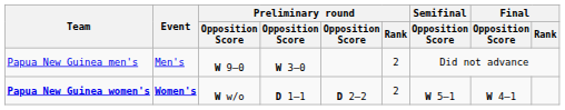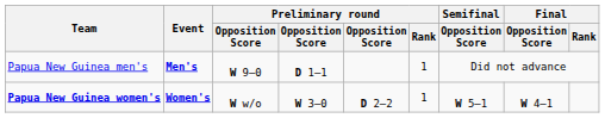Papua New Guinea men's | Event: normal -> bold
Papua New Guinea men's | column 4: W 3–0 -> D 1–1
Papua New Guinea men's | Preliminary round / Rank: 2 -> 1
Papua New Guinea women's | column 4: D 1–1 -> W 3–0
Papua New Guinea women's | Preliminary round / Rank: 2 -> 1
